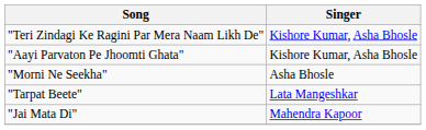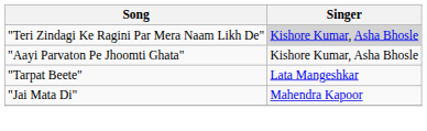"Teri Zindagi Ke Ragini Par Mera Naam Likh De" | Singer: no background -> lightgrey background
- row: "Morni Ne Seekha" | Asha Bhosle
